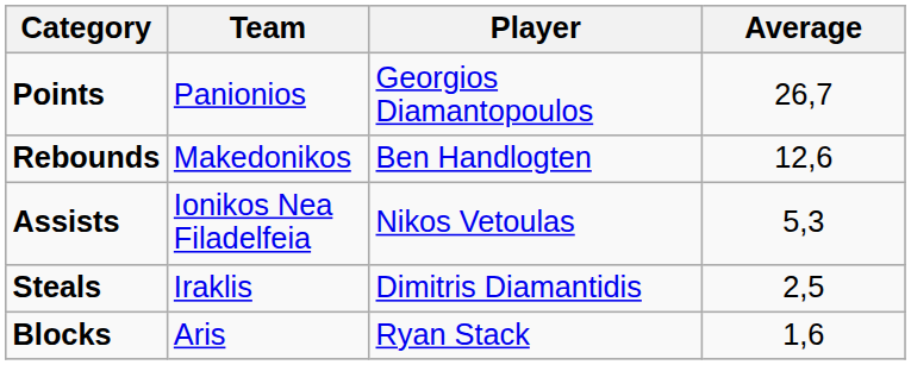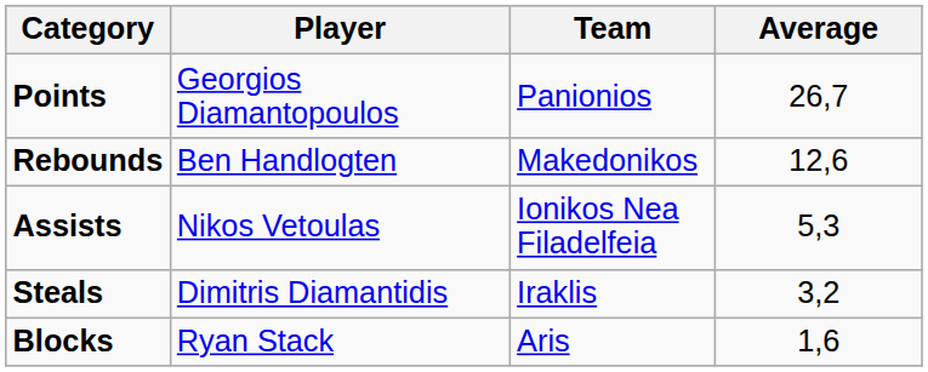columns swapped: Player <-> Team
Steals | Average: 2,5 -> 3,2
